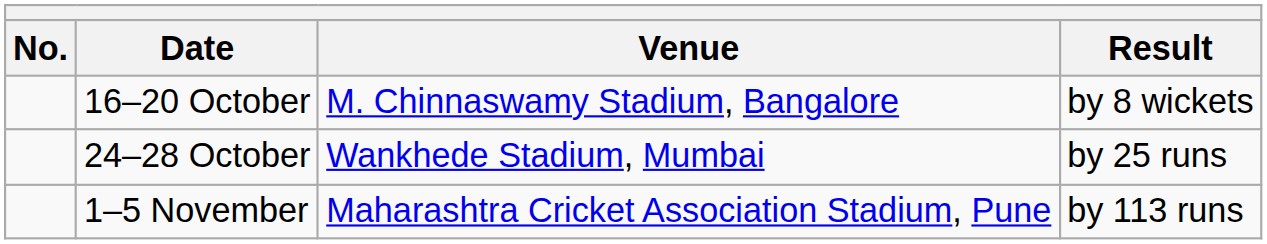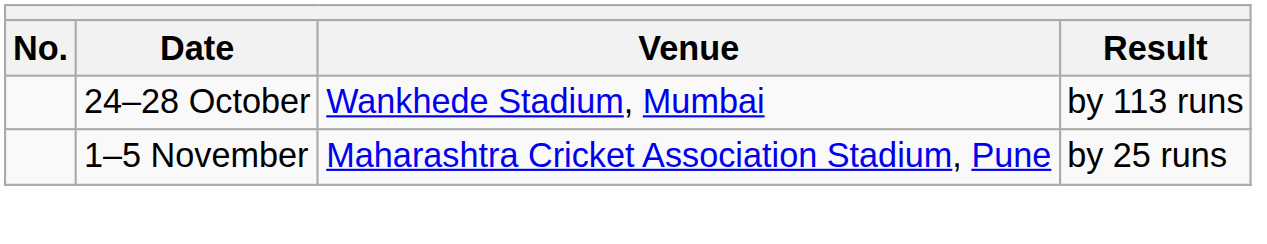- row: 16–20 October | M. Chinnaswamy Stadium, Bangalore | by 8 wickets
24–28 October | Result: by 25 runs -> by 113 runs
1–5 November | Result: by 113 runs -> by 25 runs
